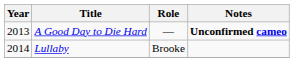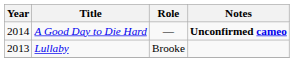A Good Day to Die Hard | Year: 2013 -> 2014
Lullaby | Year: 2014 -> 2013
